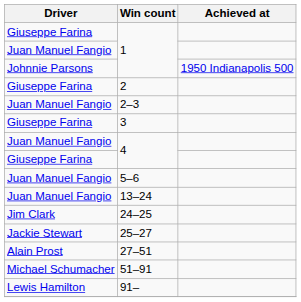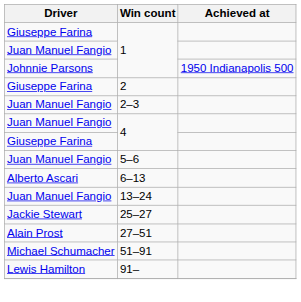- row: Giuseppe Farina | 3
+ row: Alberto Ascari | 6–13
- row: Jim Clark | 24–25
